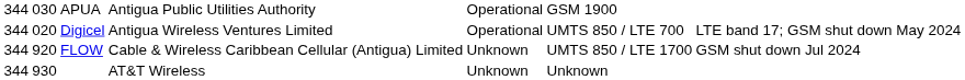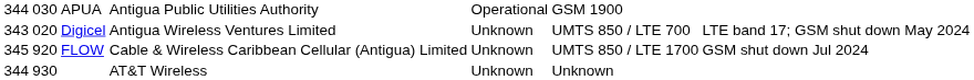Digicel | column 1: 344 -> 343
Digicel | column 5: Operational -> Unknown
FLOW | column 1: 344 -> 345
